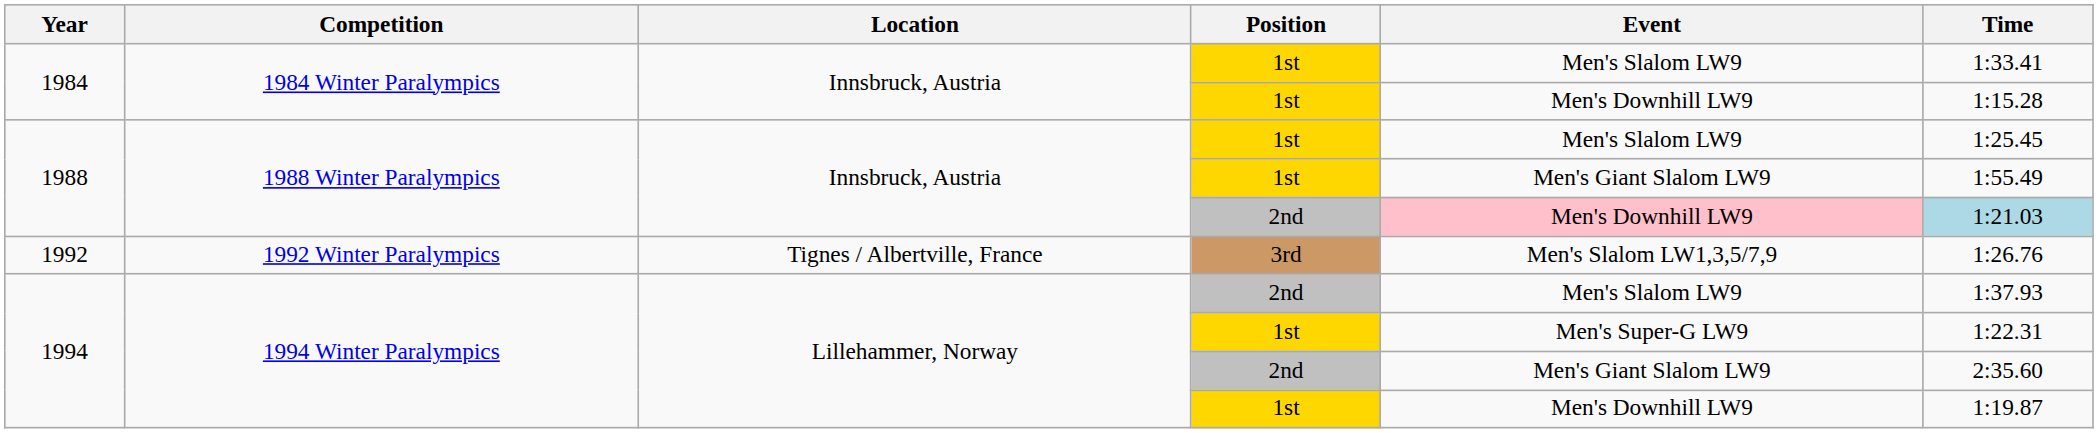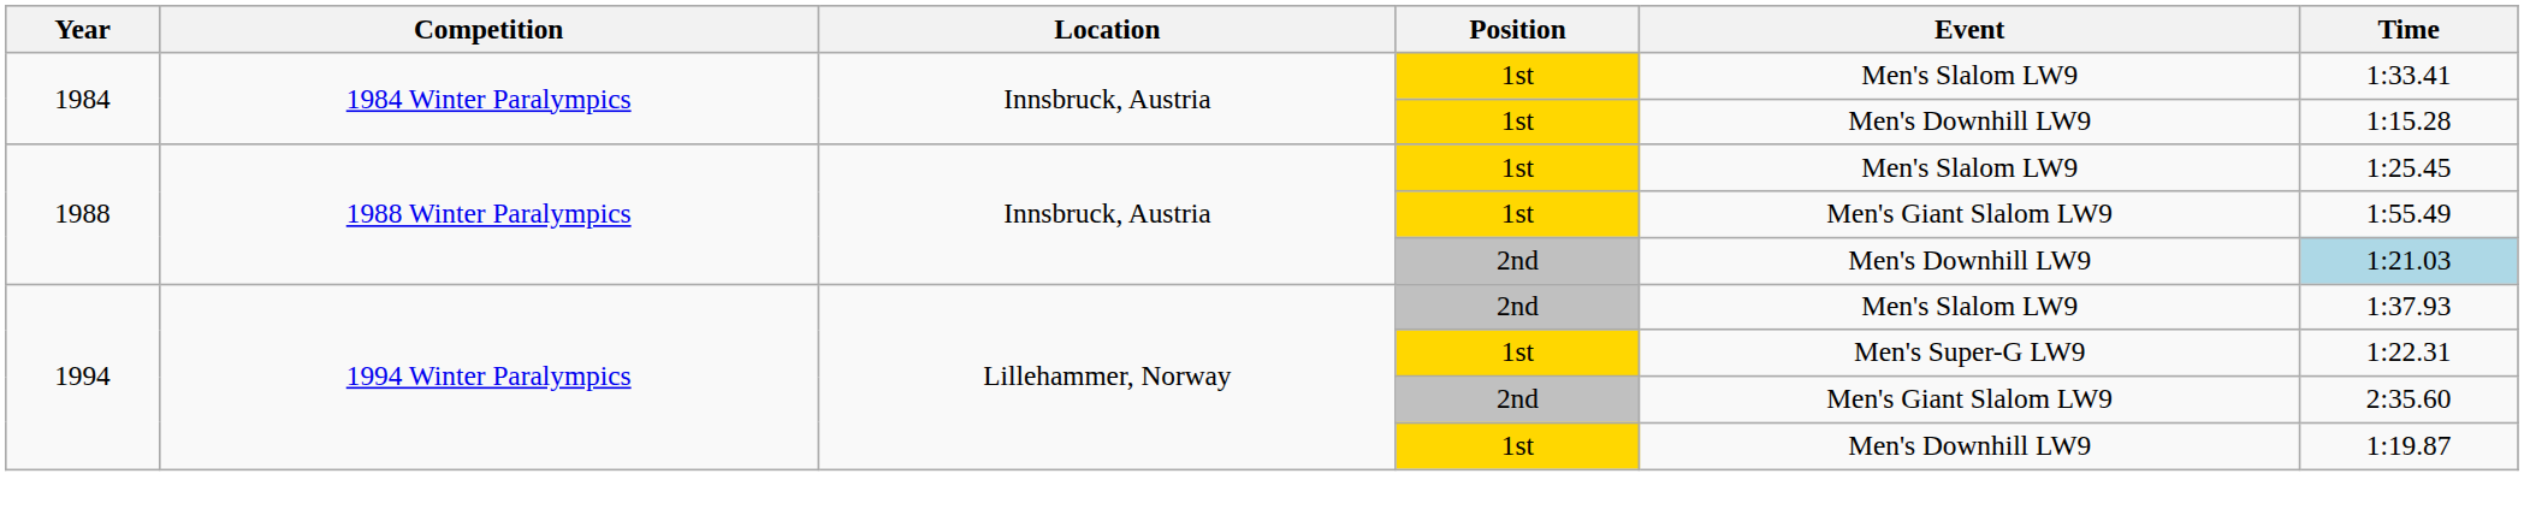1988 / 2nd | Event: pink background -> no background
- row: 1992 | 1992 Winter Paralympics | Tignes / Albertville, France | 3rd | Men's Slalom LW1,3,5/7,9 | 1:26.76
